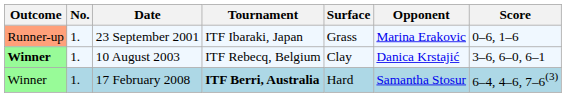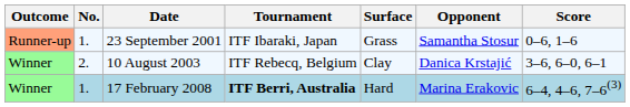23 September 2001 | Opponent: Marina Erakovic -> Samantha Stosur
10 August 2003 | Outcome: bold -> normal
10 August 2003 | No.: 1. -> 2.
17 February 2008 | Opponent: Samantha Stosur -> Marina Erakovic
